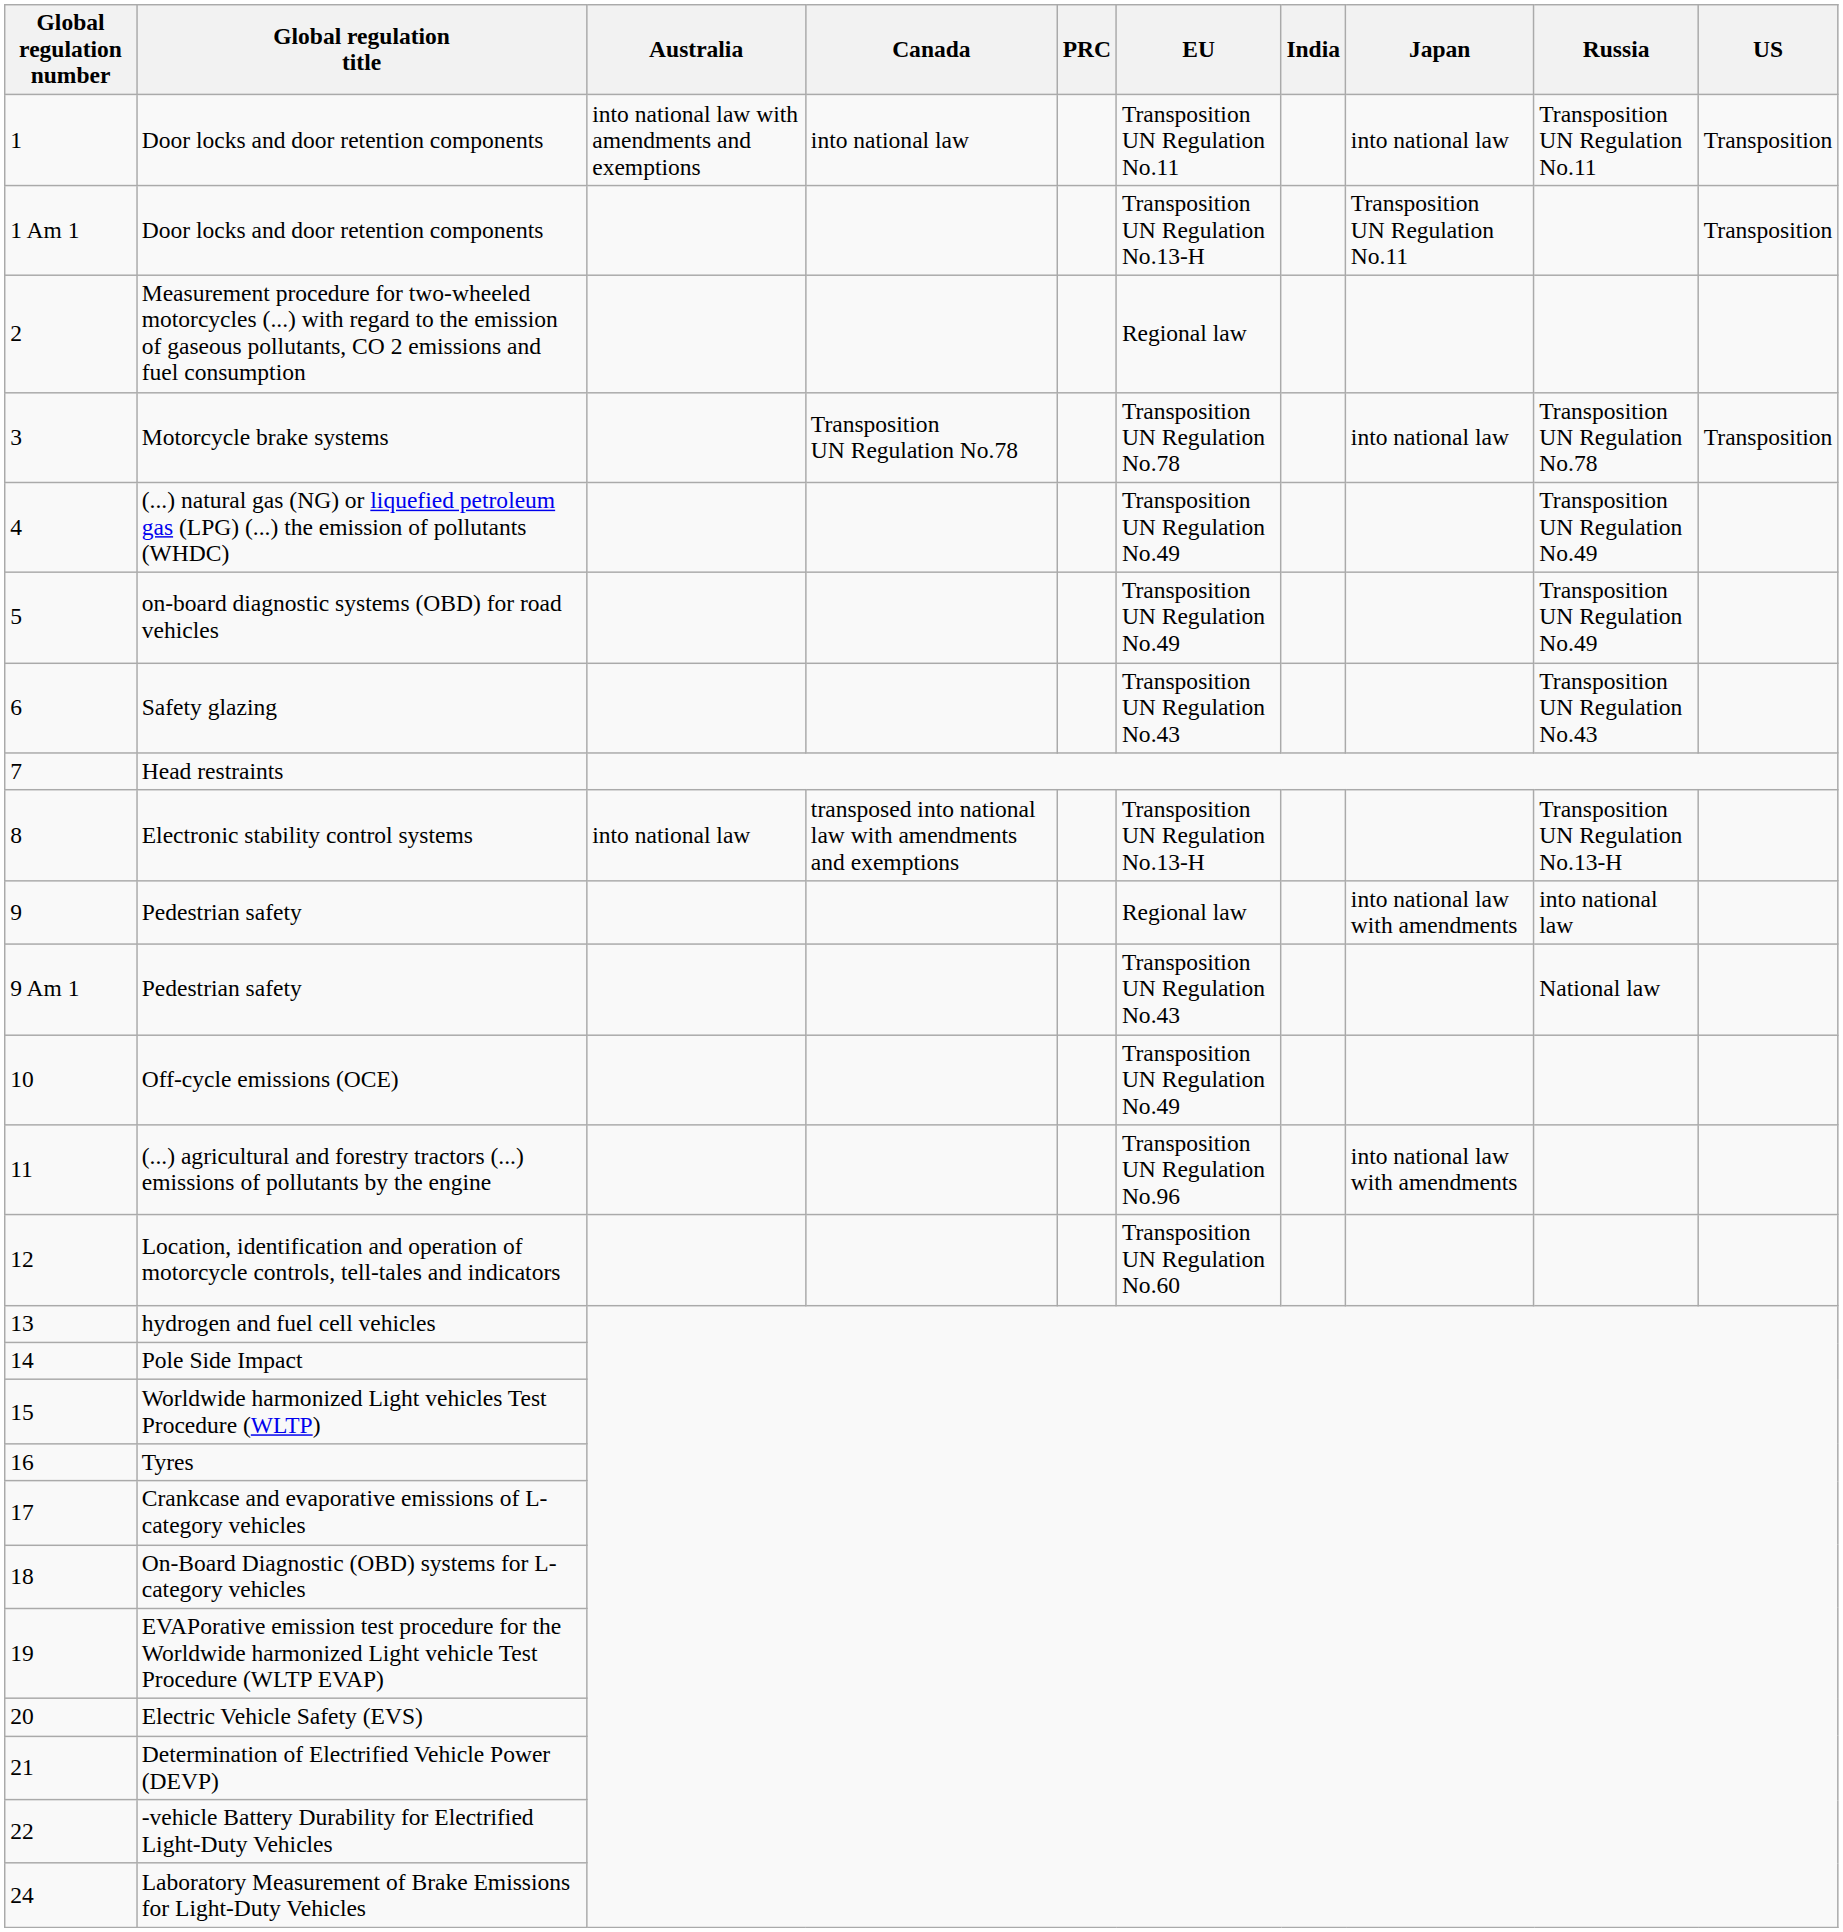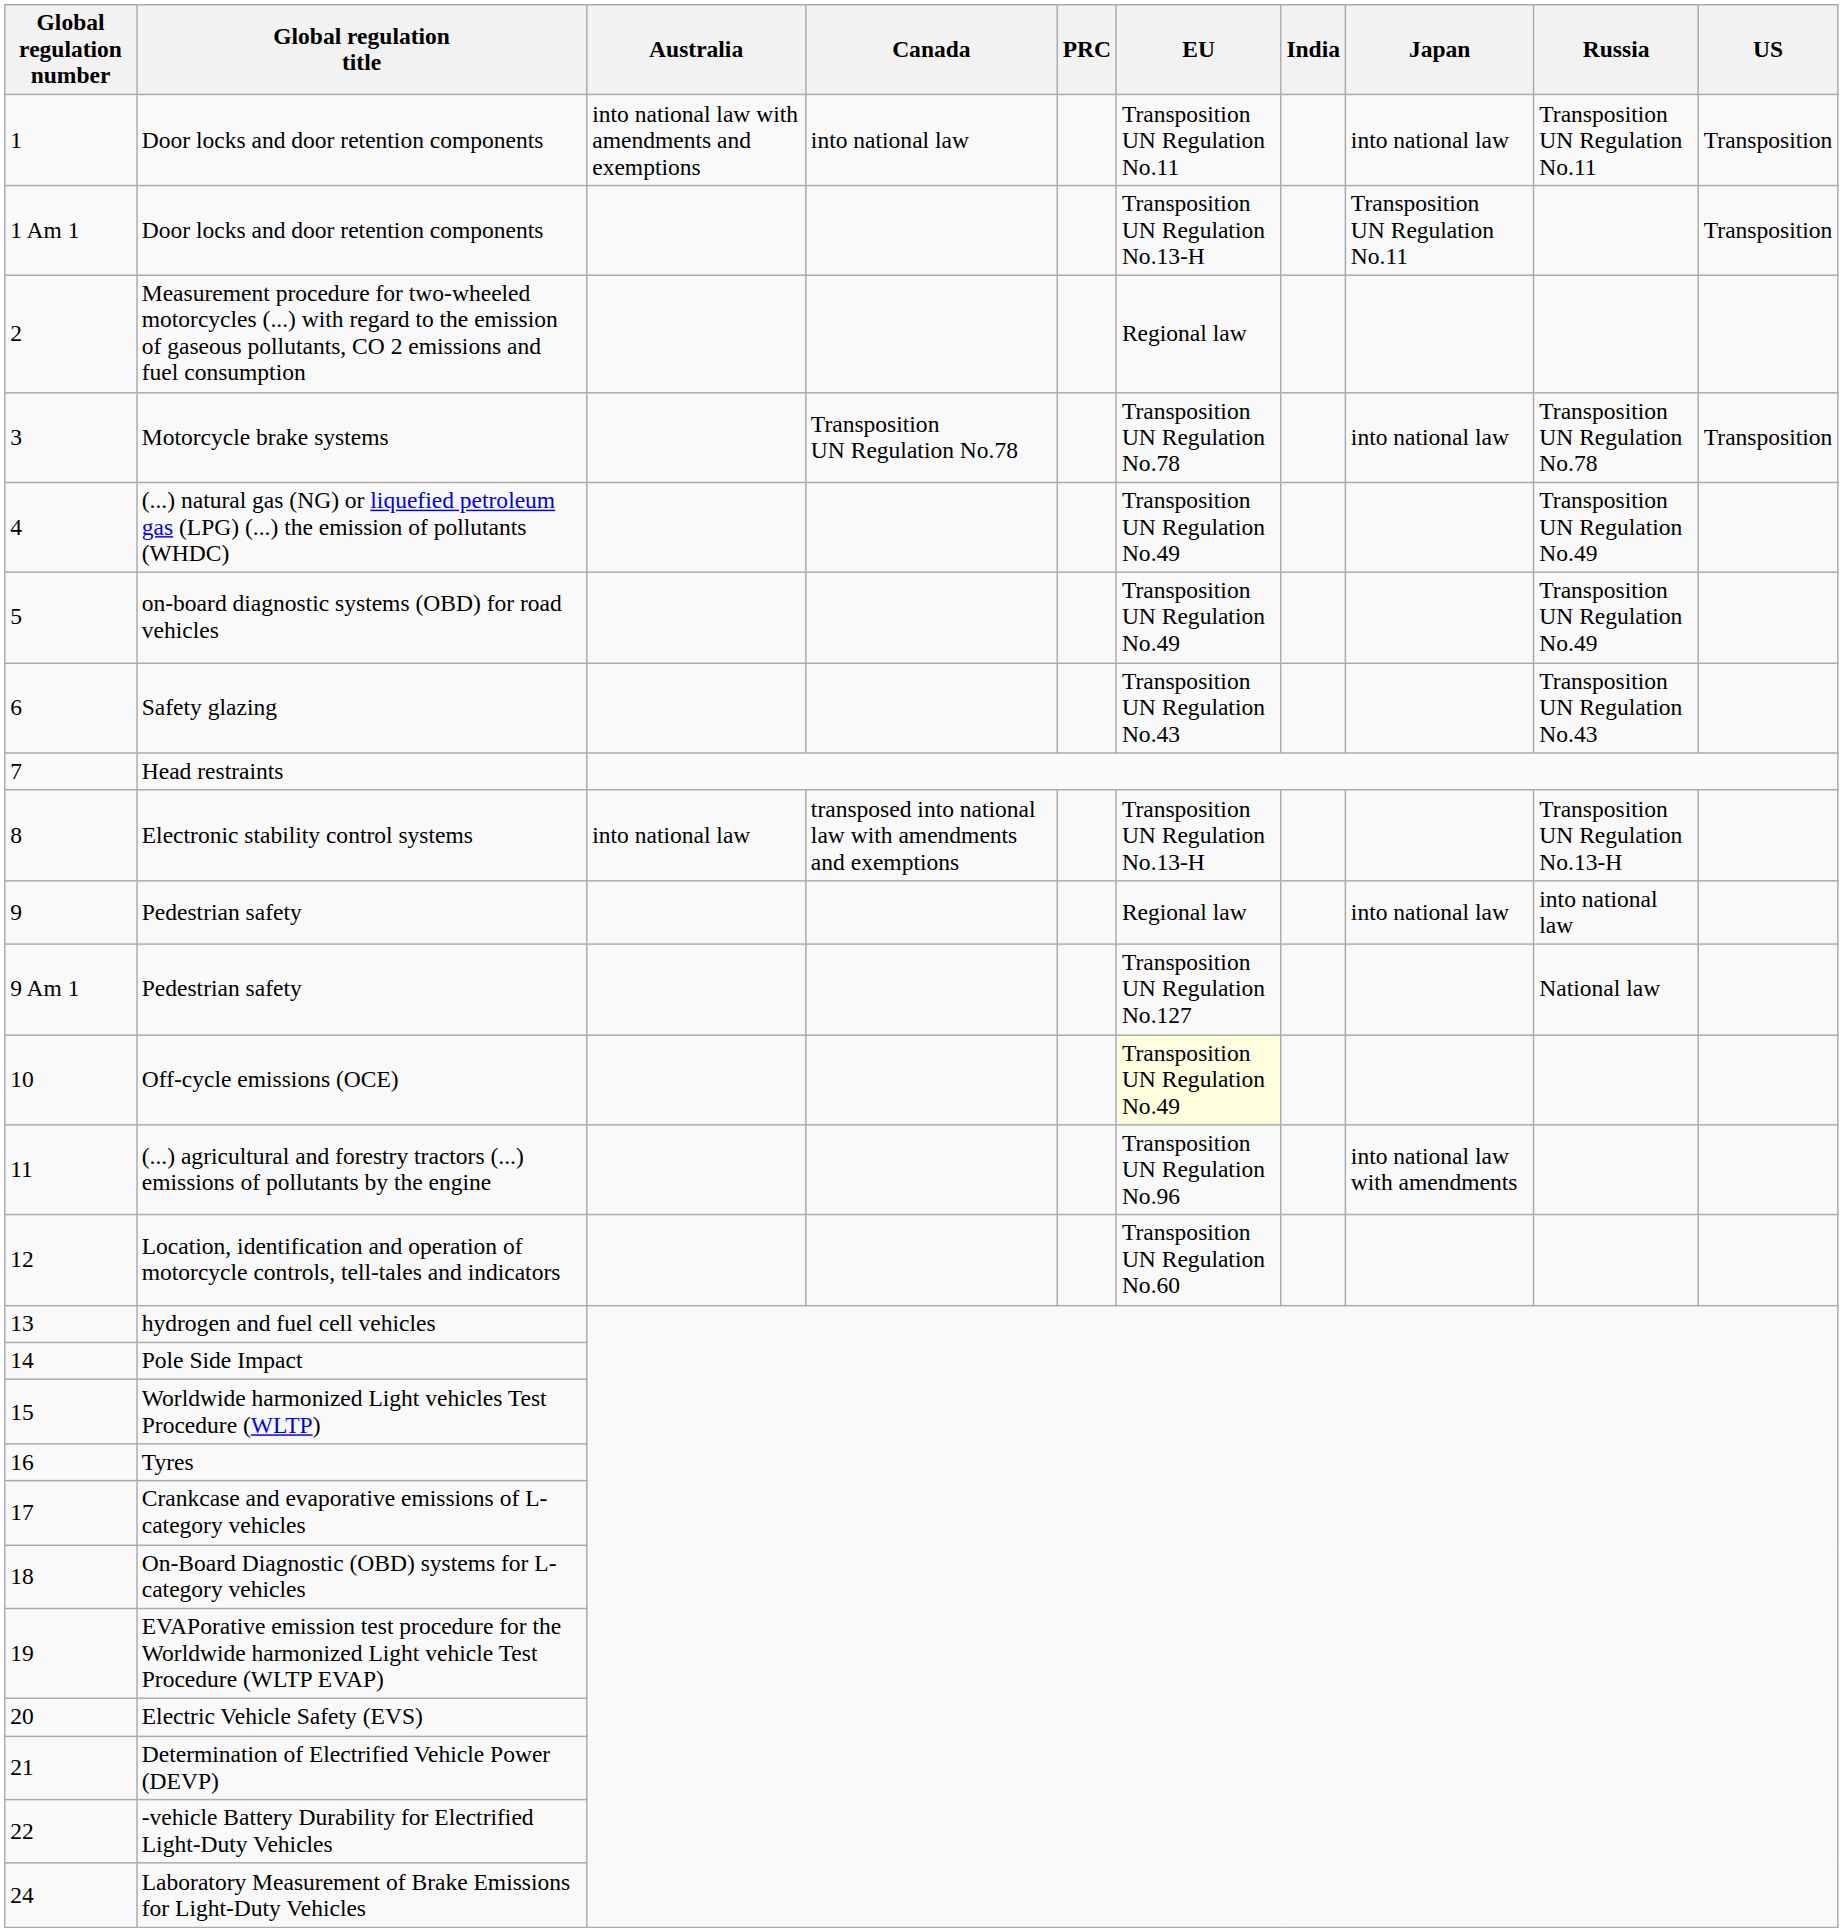9 / Pedestrian safety | Japan: into national law with amendments -> into national law
9 Am 1 / Pedestrian safety | EU: Transposition UN Regulation No.43 -> Transposition UN Regulation No.127
Off-cycle emissions (OCE) | EU: no background -> lightyellow background
